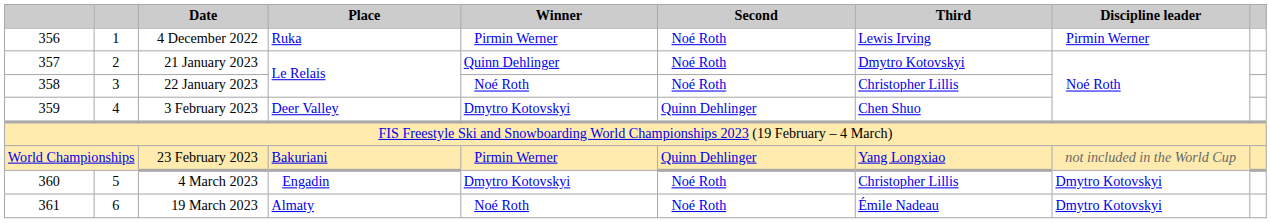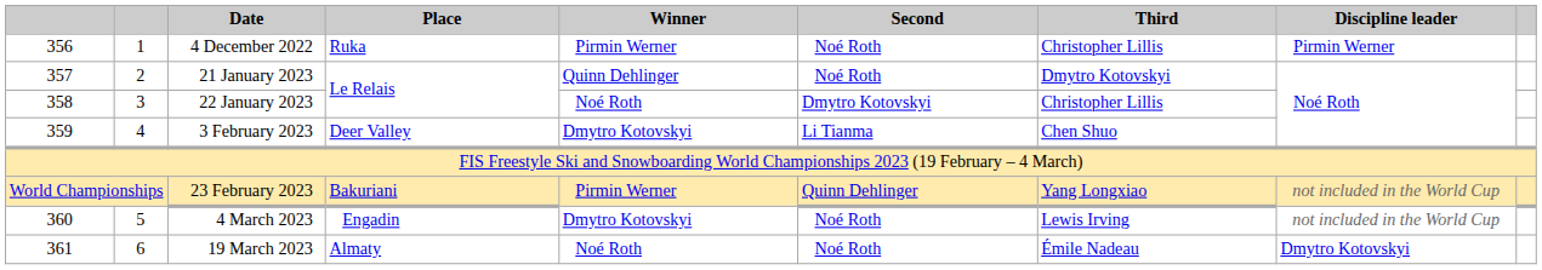4 December 2022 | Third: Lewis Irving -> Christopher Lillis
22 January 2023 | Second: Noé Roth -> Dmytro Kotovskyi
3 February 2023 | Second: Quinn Dehlinger -> Li Tianma
4 March 2023 | Third: Christopher Lillis -> Lewis Irving
4 March 2023 | Discipline leader: Dmytro Kotovskyi -> not included in the World Cup
